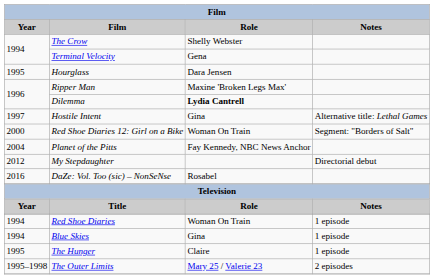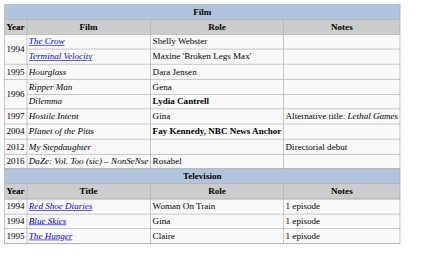Terminal Velocity | Role: Gena -> Maxine 'Broken Legs Max'
Ripper Man | Role: Maxine 'Broken Legs Max' -> Gena
- row: 2000 | Red Shoe Diaries 12: Girl on a Bike | Woman On Train | Segment: "Borders of Salt"
Planet of the Pitts | Role: normal -> bold
- row: 1995–1998 | The Outer Limits | Mary 25 / Valerie 23 | 2 episodes
